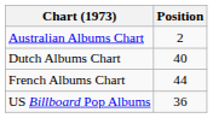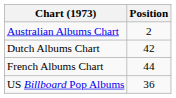Dutch Albums Chart | Position: 40 -> 42
